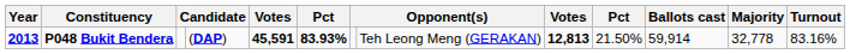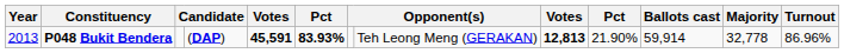P048 Bukit Bendera | Year: bold -> normal
P048 Bukit Bendera | column 10: 21.50% -> 21.90%
P048 Bukit Bendera | Turnout: 83.16% -> 86.96%
